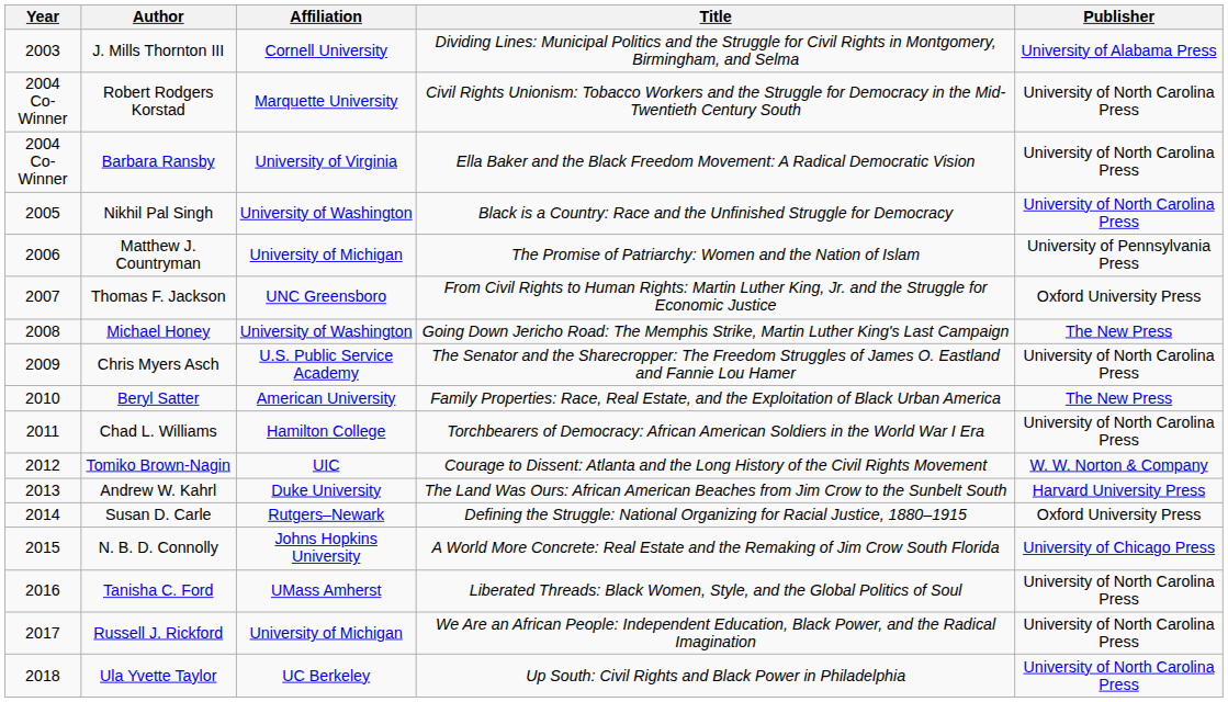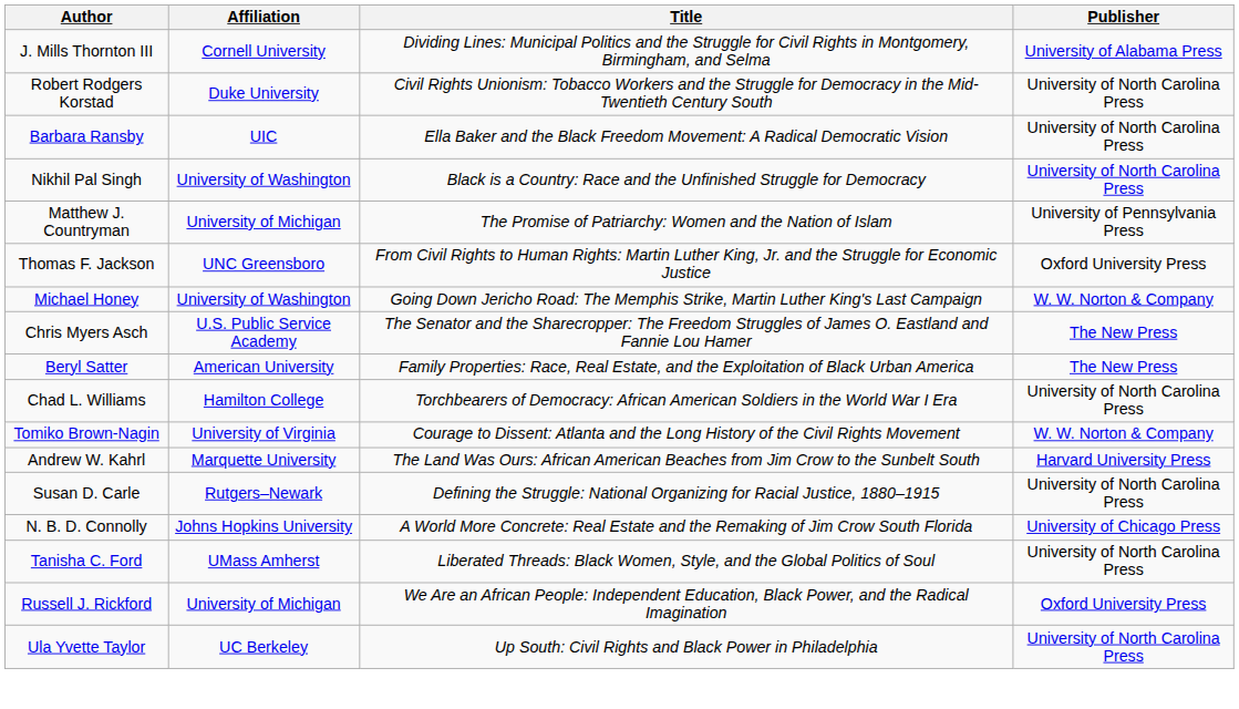- column: Year | 2003 | 2004 Co-Winner | 2004 Co-Winner | 2005 | 2006 | 2007 | 2008 | 2009 | 2010 | 2011 | 2012 | 2013 | 2014 | 2015 | 2016 | 2017 | 2018
Robert Rodgers Korstad | Affiliation: Marquette University -> Duke University
Barbara Ransby | Affiliation: University of Virginia -> UIC
Michael Honey | Publisher: The New Press -> W. W. Norton & Company
Chris Myers Asch | Publisher: University of North Carolina Press -> The New Press
Tomiko Brown-Nagin | Affiliation: UIC -> University of Virginia
Andrew W. Kahrl | Affiliation: Duke University -> Marquette University
Susan D. Carle | Publisher: Oxford University Press -> University of North Carolina Press
Russell J. Rickford | Publisher: University of North Carolina Press -> Oxford University Press
